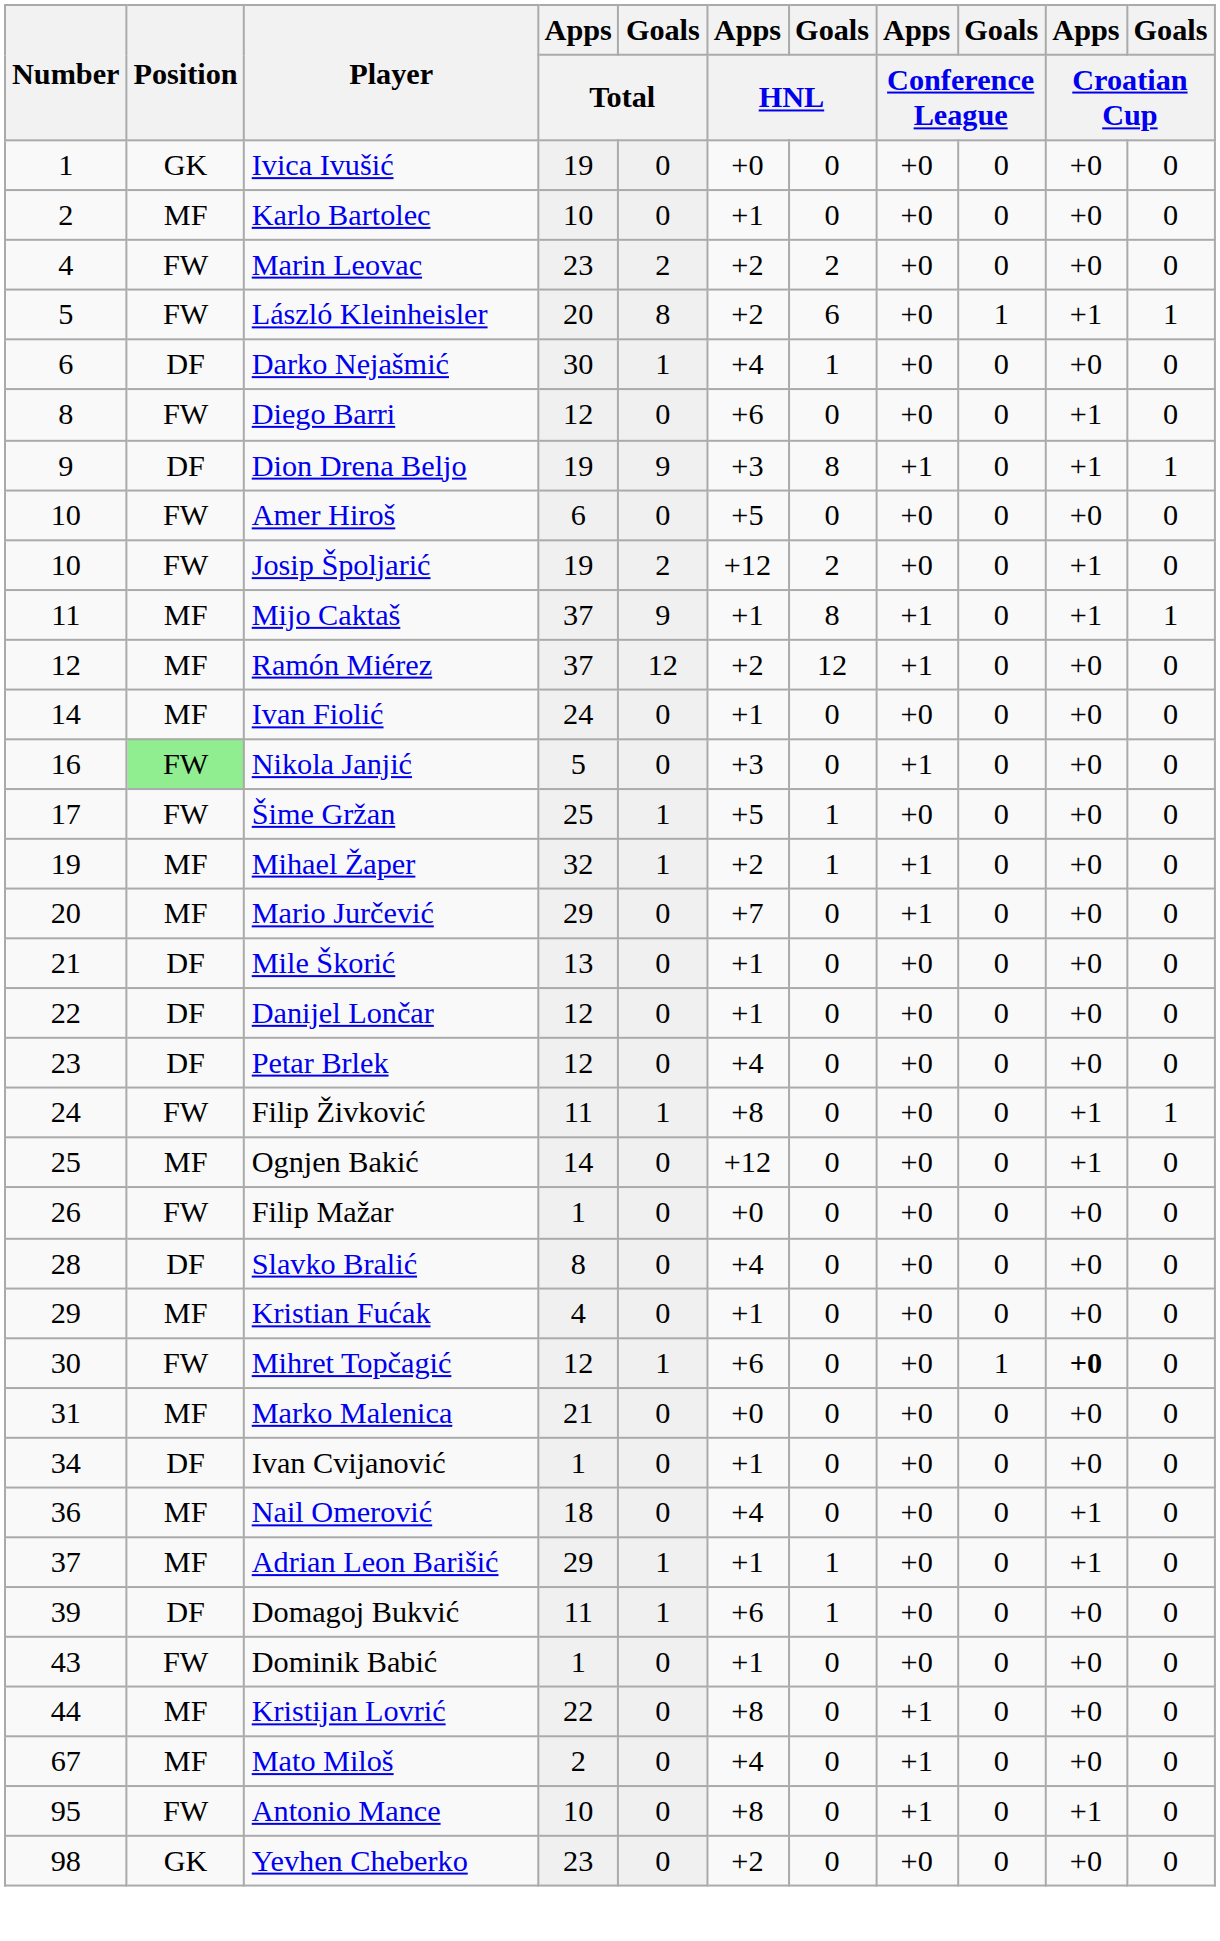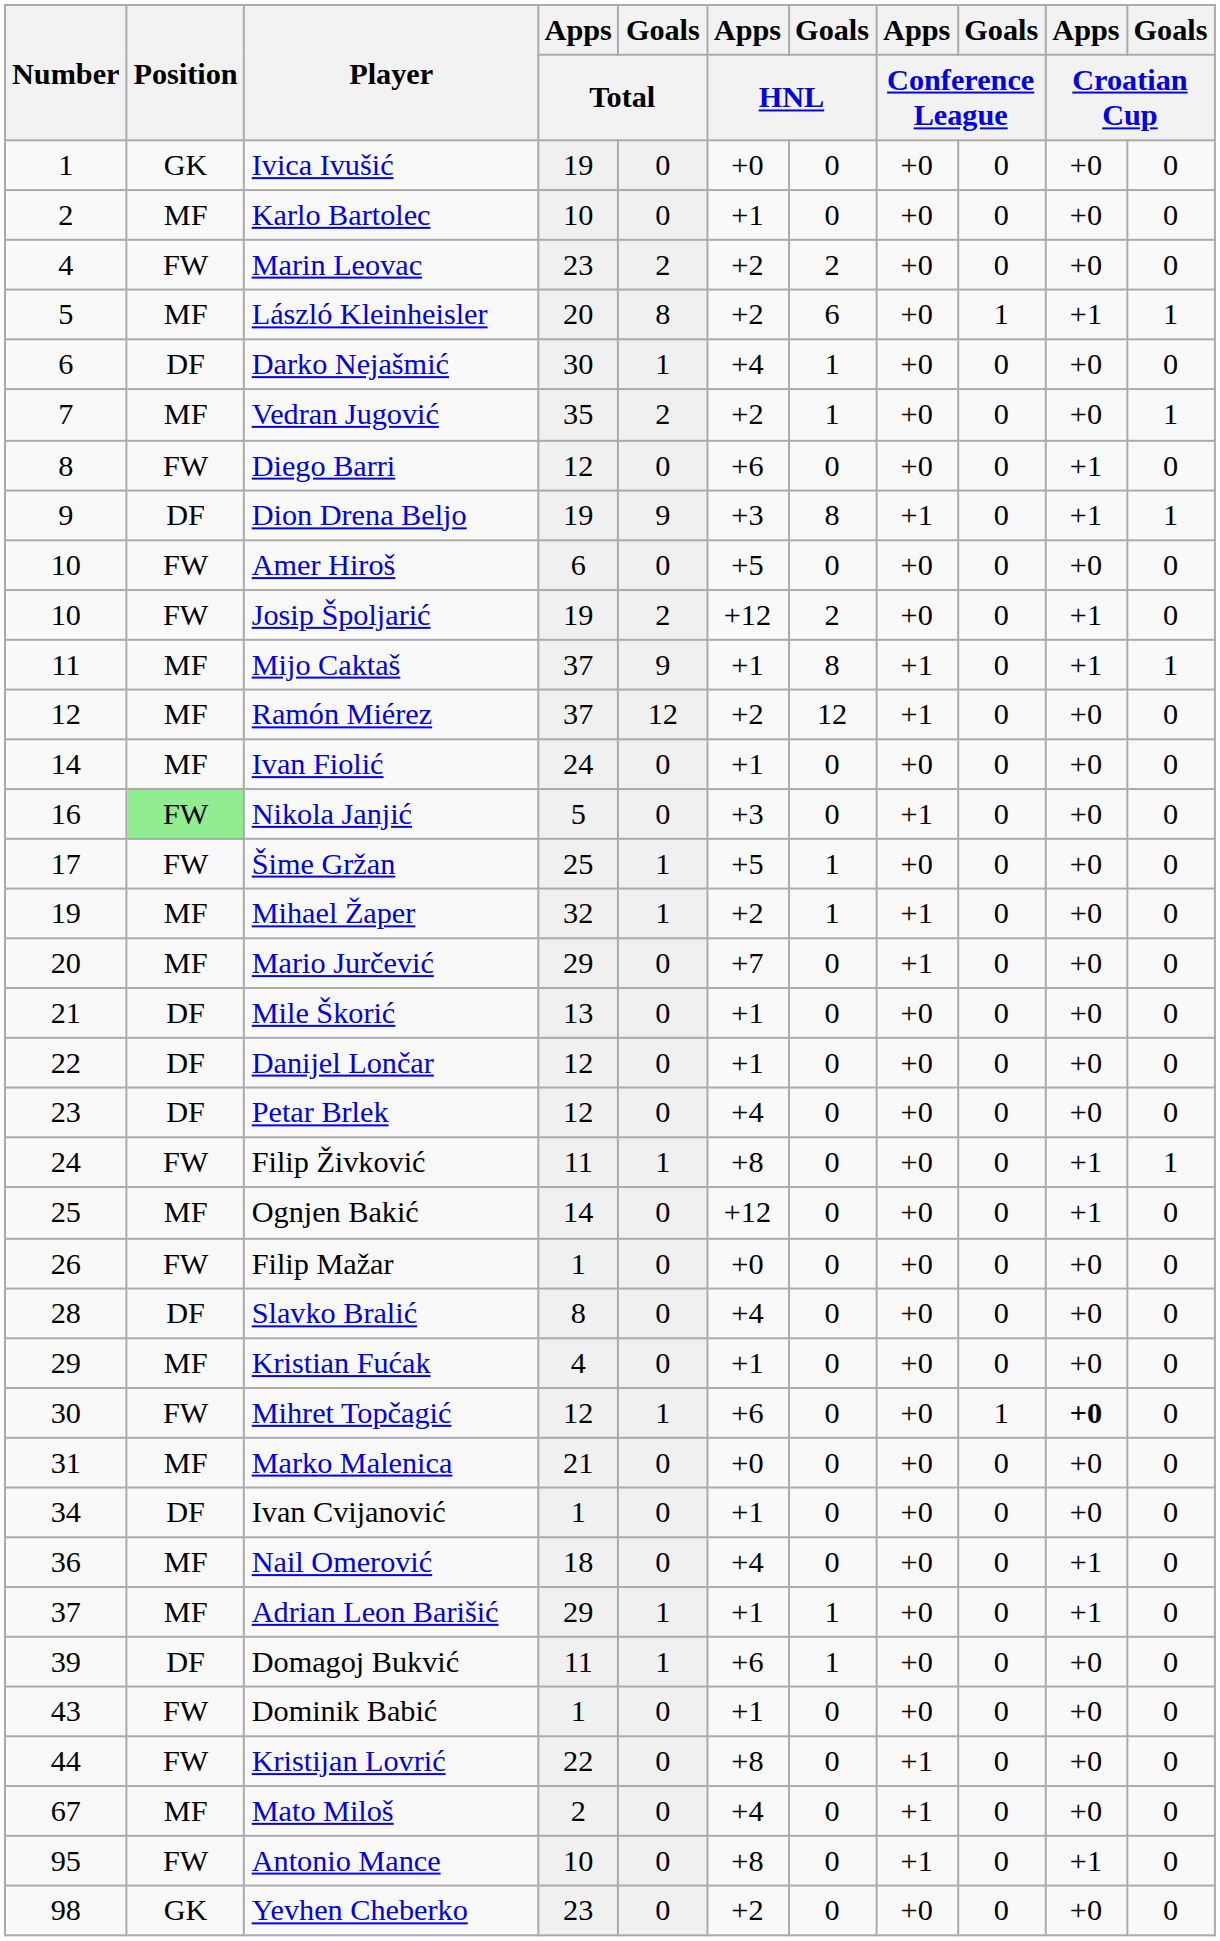László Kleinheisler | Position: FW -> MF
+ row: 7 | MF | Vedran Jugović | 35 | 2 | +2 | 1 | +0 | 0 | +0 | 1
Kristijan Lovrić | Position: MF -> FW
